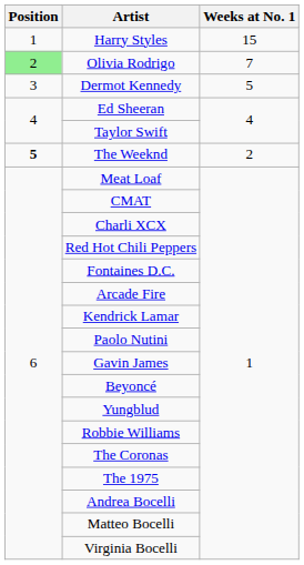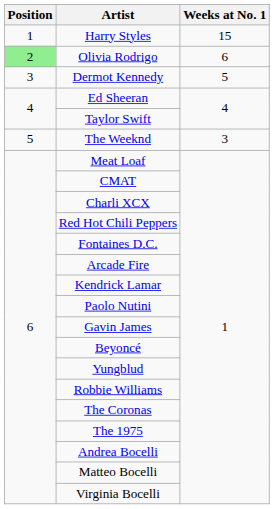Olivia Rodrigo | Weeks at No. 1: 7 -> 6
The Weeknd | Position: bold -> normal
The Weeknd | Weeks at No. 1: 2 -> 3
